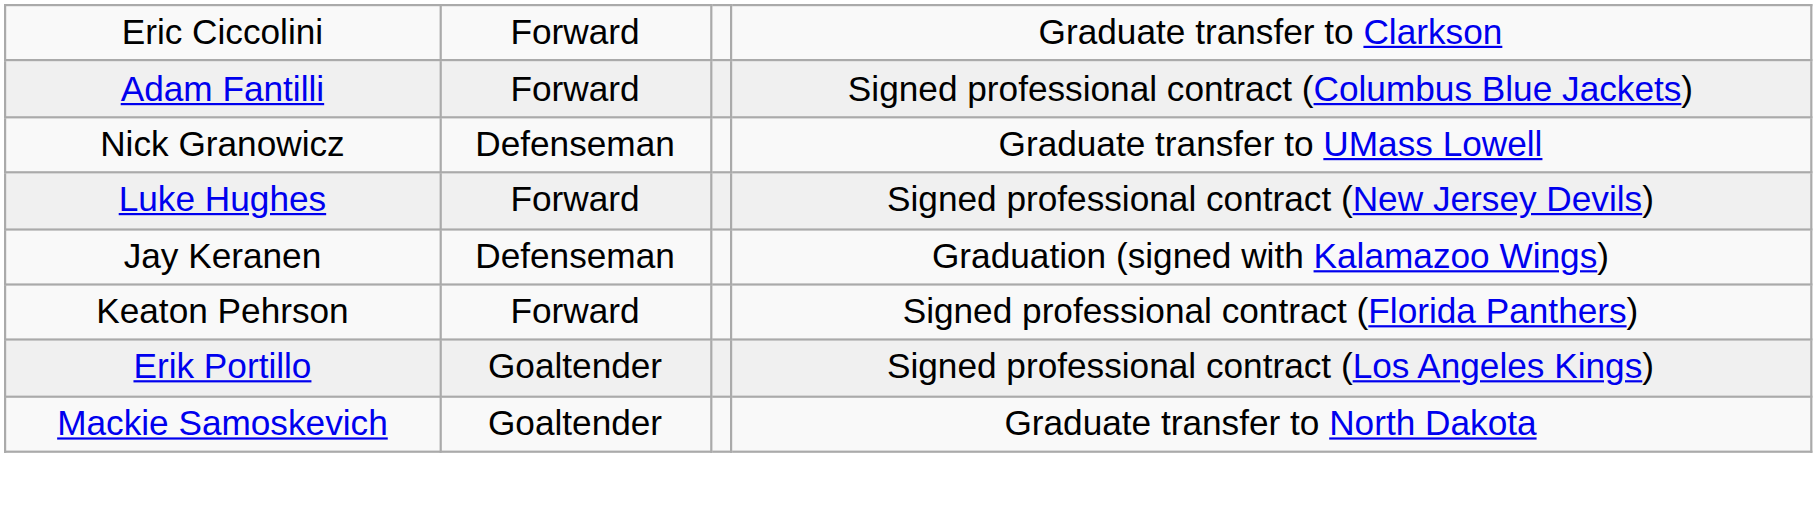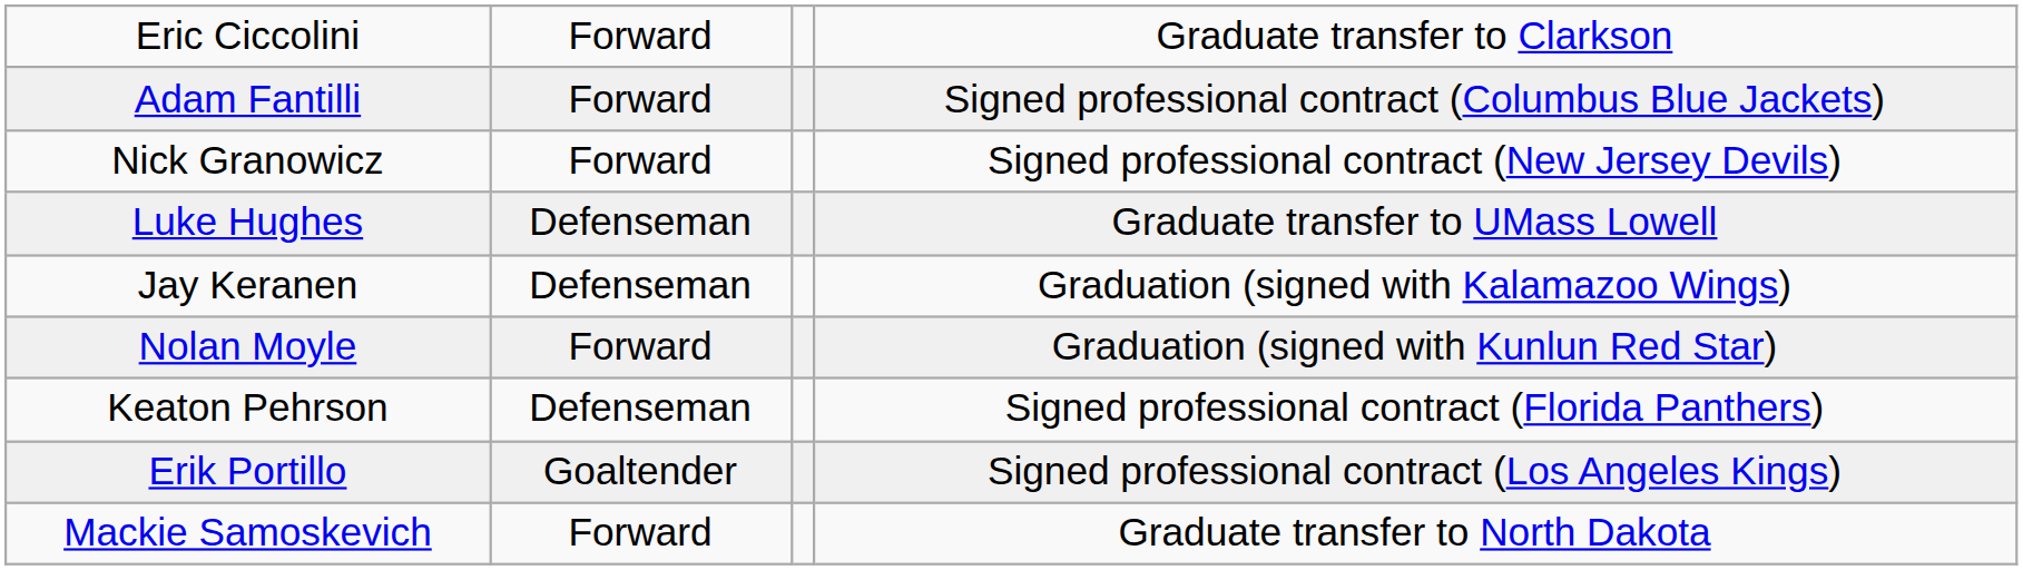Nick Granowicz | column 2: Defenseman -> Forward
Nick Granowicz | column 4: Graduate transfer to UMass Lowell -> Signed professional contract (New Jersey Devils)
Luke Hughes | column 2: Forward -> Defenseman
Luke Hughes | column 4: Signed professional contract (New Jersey Devils) -> Graduate transfer to UMass Lowell
+ row: Nolan Moyle | Forward | Graduation (signed with Kunlun Red Star)
Keaton Pehrson | column 2: Forward -> Defenseman
Mackie Samoskevich | column 2: Goaltender -> Forward
